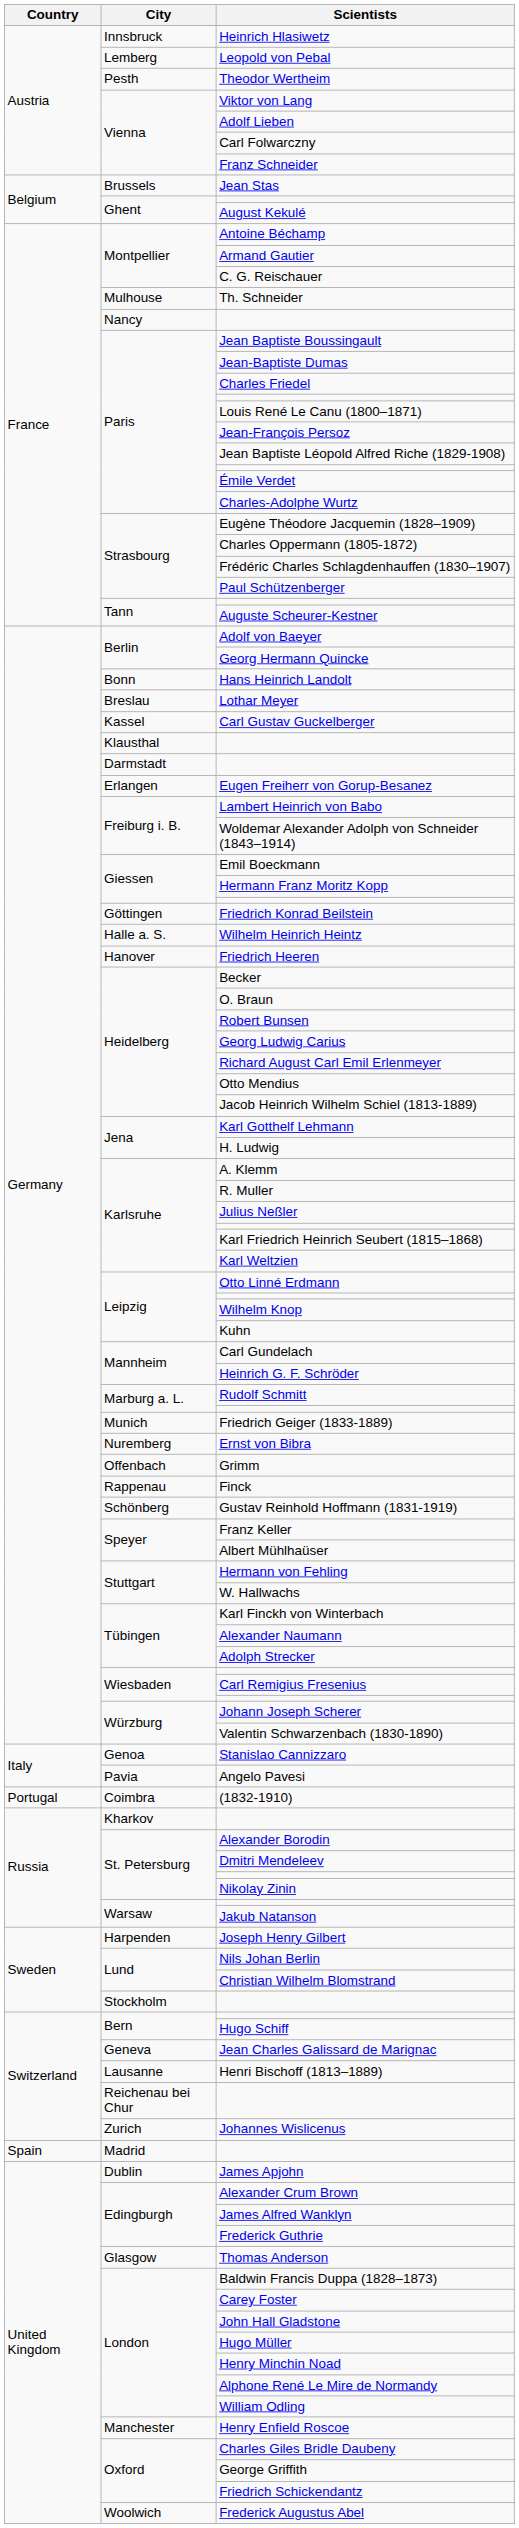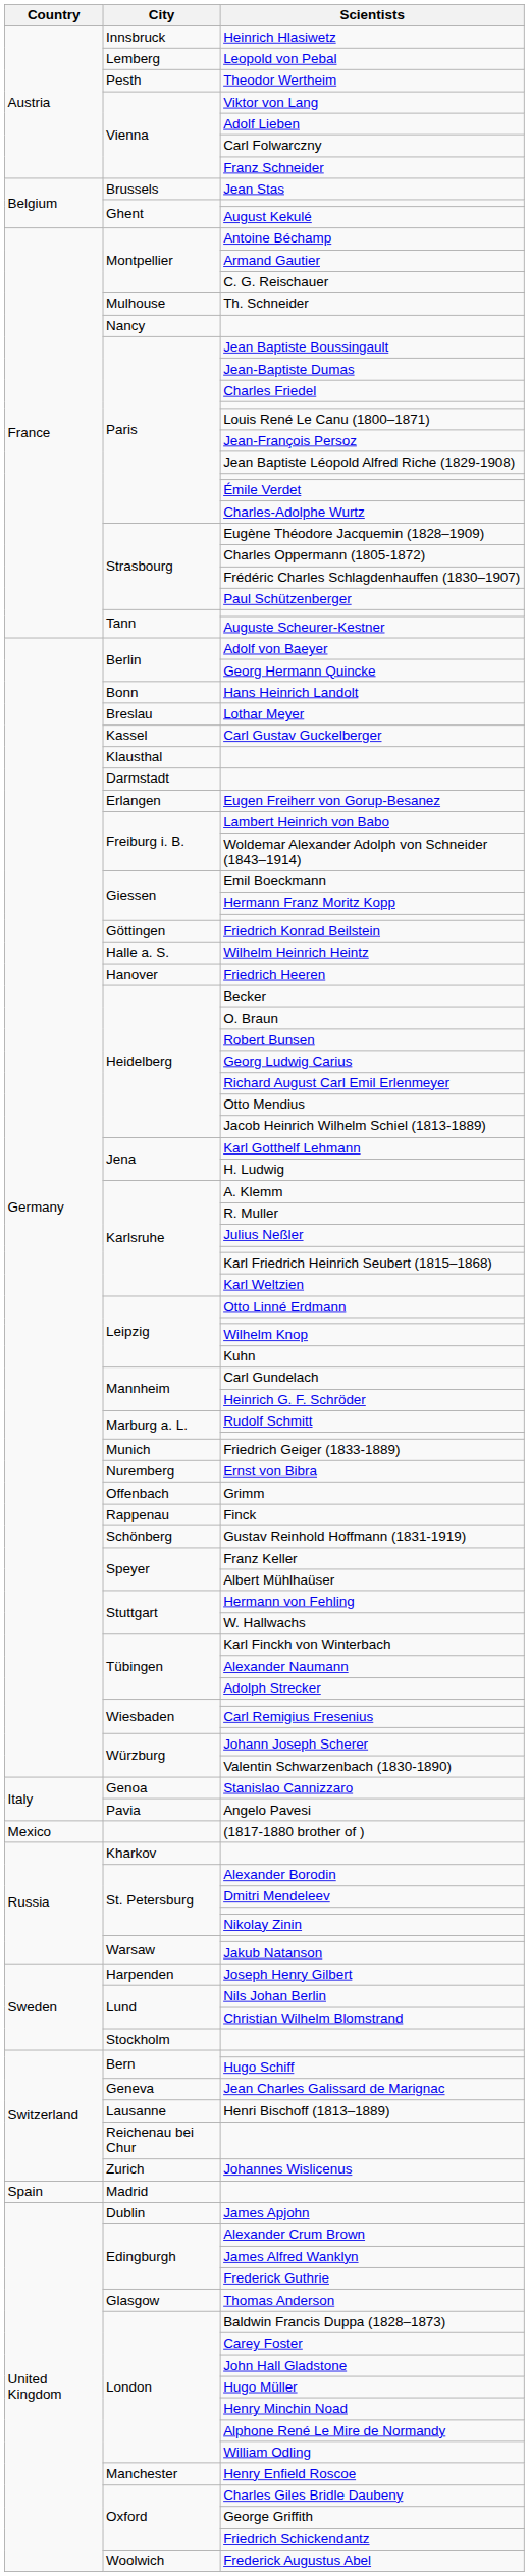+ row: Mexico | (1817-1880 brother of )
- row: Portugal | Coimbra | (1832-1910)
